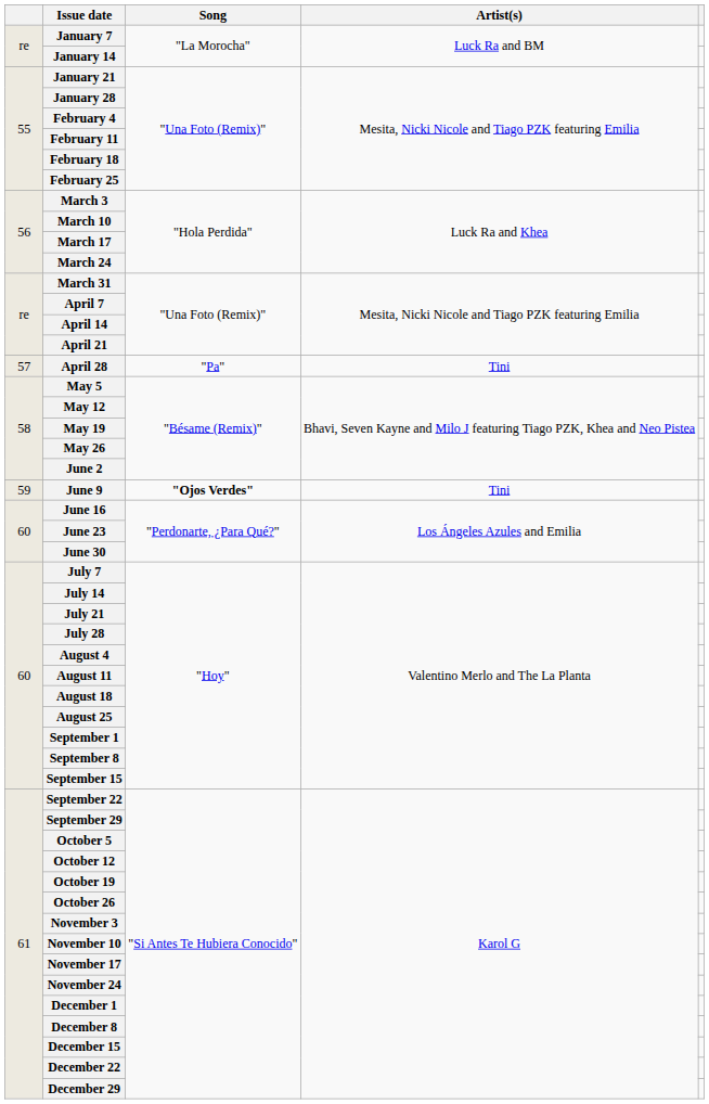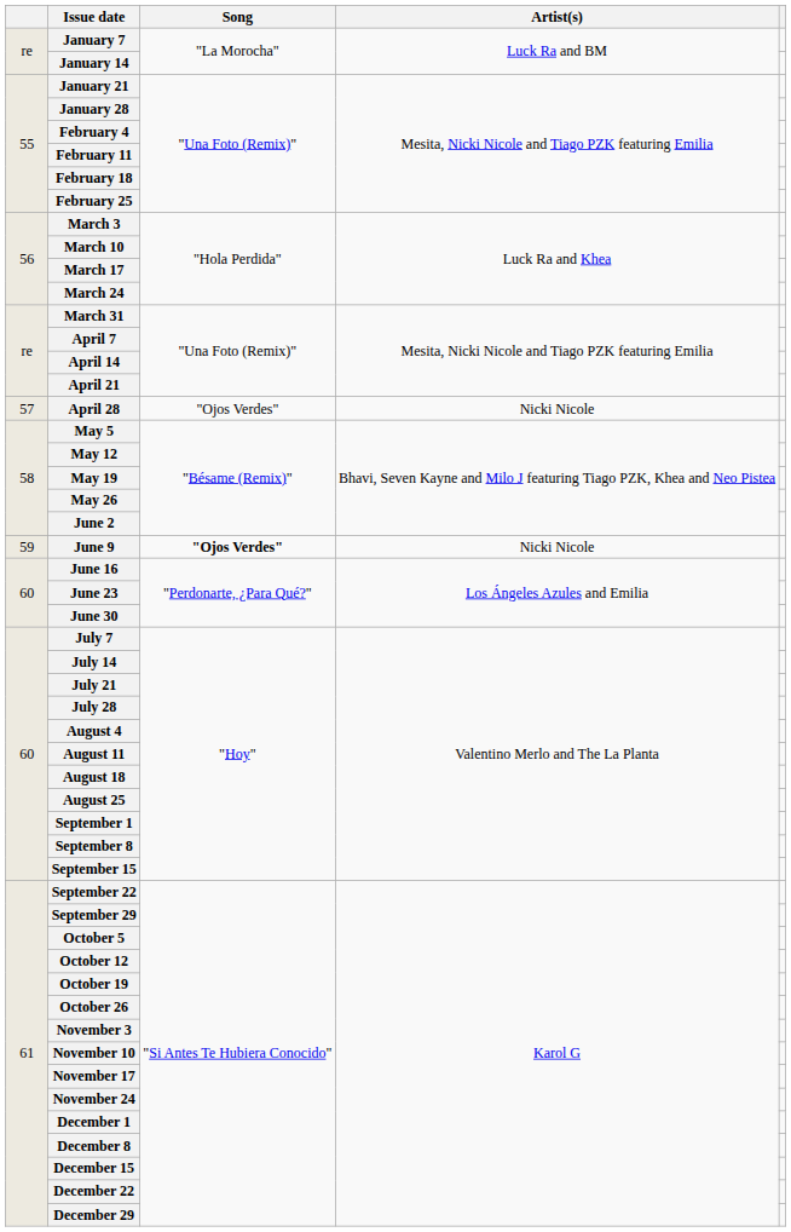April 28 | Song: "Pa" -> "Ojos Verdes"
April 28 | Artist(s): Tini -> Nicki Nicole
June 9 | Artist(s): Tini -> Nicki Nicole
